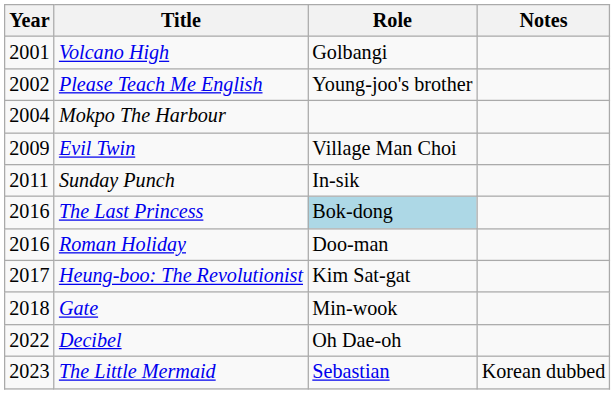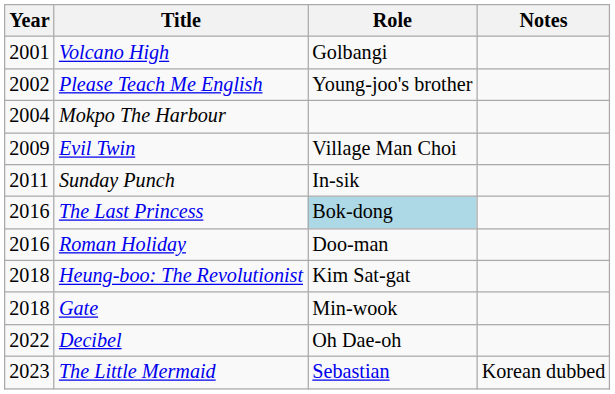Heung-boo: The Revolutionist | Year: 2017 -> 2018
